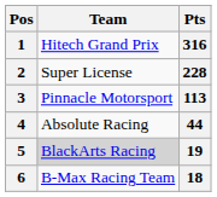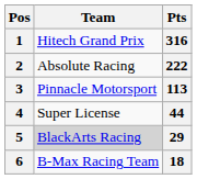2 | Team: Super License -> Absolute Racing
2 | Pts: 228 -> 222
4 | Team: Absolute Racing -> Super License
5 | Pts: 19 -> 29
